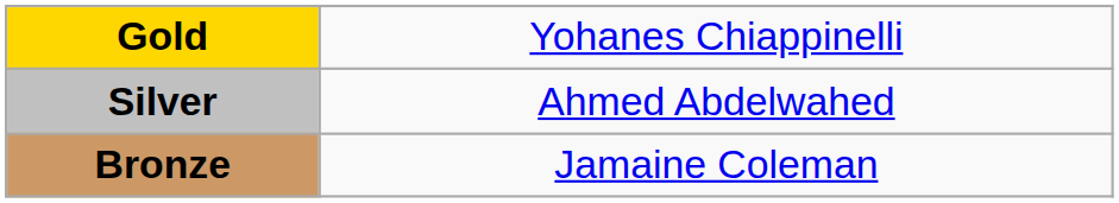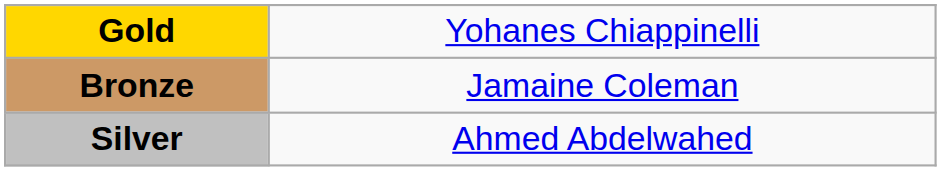rows swapped: Silver <-> Bronze
